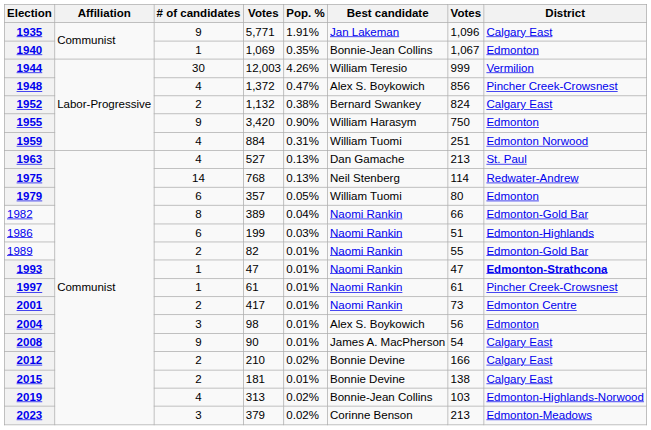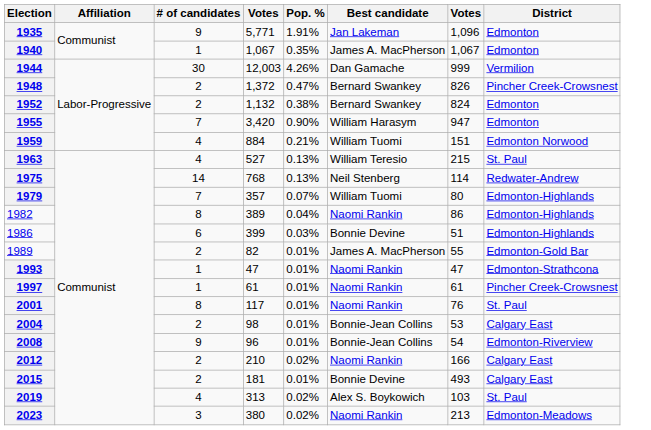1935 | District: Calgary East -> Edmonton
1940 | column 4: 1,069 -> 1,067
1940 | Best candidate: Bonnie-Jean Collins -> James A. MacPherson
1944 | Best candidate: William Teresio -> Dan Gamache
1948 | # of candidates: 4 -> 2
1948 | Best candidate: Alex S. Boykowich -> Bernard Swankey
1948 | column 7: 856 -> 826
1952 | District: Calgary East -> Edmonton
1955 | # of candidates: 9 -> 7
1955 | column 7: 750 -> 947
1959 | Pop. %: 0.31% -> 0.21%
1959 | column 7: 251 -> 151
1963 | Best candidate: Dan Gamache -> William Teresio
1963 | column 7: 213 -> 215
1979 | # of candidates: 6 -> 7
1979 | Pop. %: 0.05% -> 0.07%
1979 | District: Edmonton -> Edmonton-Highlands
1982 | column 7: 66 -> 86
1982 | District: Edmonton-Gold Bar -> Edmonton-Highlands
1986 | column 4: 199 -> 399
1986 | Best candidate: Naomi Rankin -> Bonnie Devine
1989 | Best candidate: Naomi Rankin -> James A. MacPherson
1993 | District: bold -> normal
2001 | # of candidates: 2 -> 8
2001 | column 4: 417 -> 117
2001 | column 7: 73 -> 76
2001 | District: Edmonton Centre -> St. Paul
2004 | # of candidates: 3 -> 2
2004 | Best candidate: Alex S. Boykowich -> Bonnie-Jean Collins
2004 | column 7: 56 -> 53
2004 | District: Edmonton -> Calgary East
2008 | column 4: 90 -> 96
2008 | Best candidate: James A. MacPherson -> Bonnie-Jean Collins
2008 | District: Calgary East -> Edmonton-Riverview
2012 | Best candidate: Bonnie Devine -> Naomi Rankin
2015 | column 7: 138 -> 493
2019 | Best candidate: Bonnie-Jean Collins -> Alex S. Boykowich
2019 | District: Edmonton-Highlands-Norwood -> St. Paul
2023 | column 4: 379 -> 380
2023 | Best candidate: Corinne Benson -> Naomi Rankin
